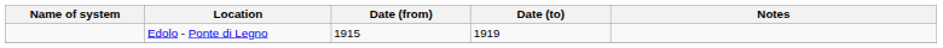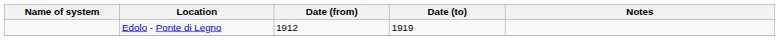Edolo - Ponte di Legno | Date (from): 1915 -> 1912
